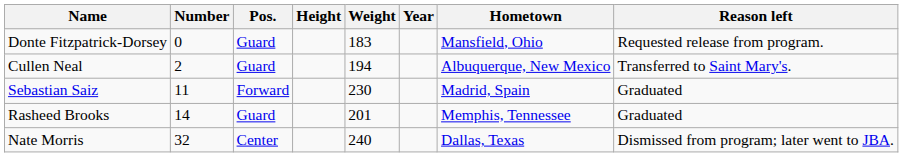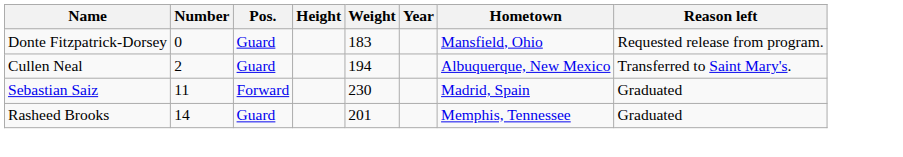- row: Nate Morris | 32 | Center | 240 | Dallas, Texas | Dismissed from program; later went to JBA.
